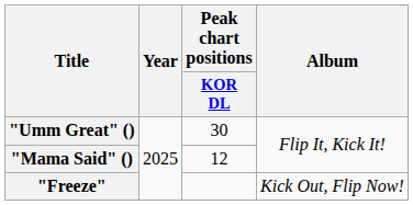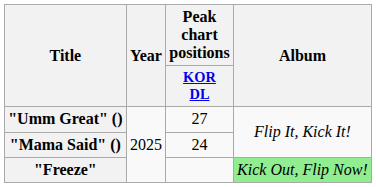"Umm Great" () | Peak chart positions / KOR DL: 30 -> 27
"Mama Said" () | Peak chart positions / KOR DL: 12 -> 24
"Freeze" | Album: no background -> lightgreen background
